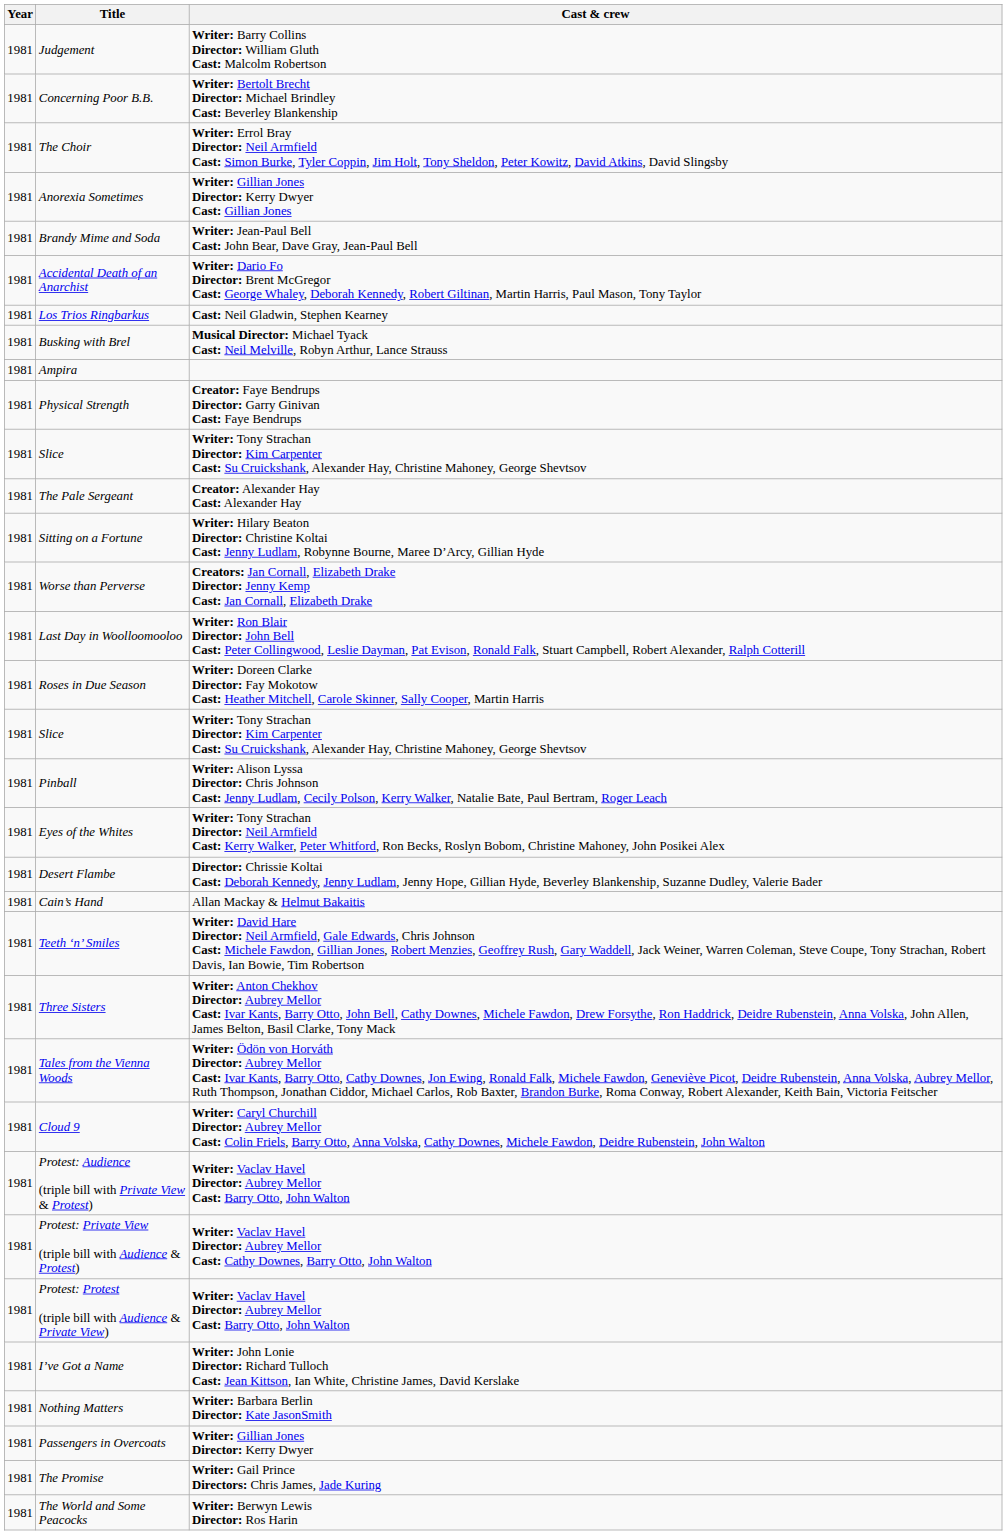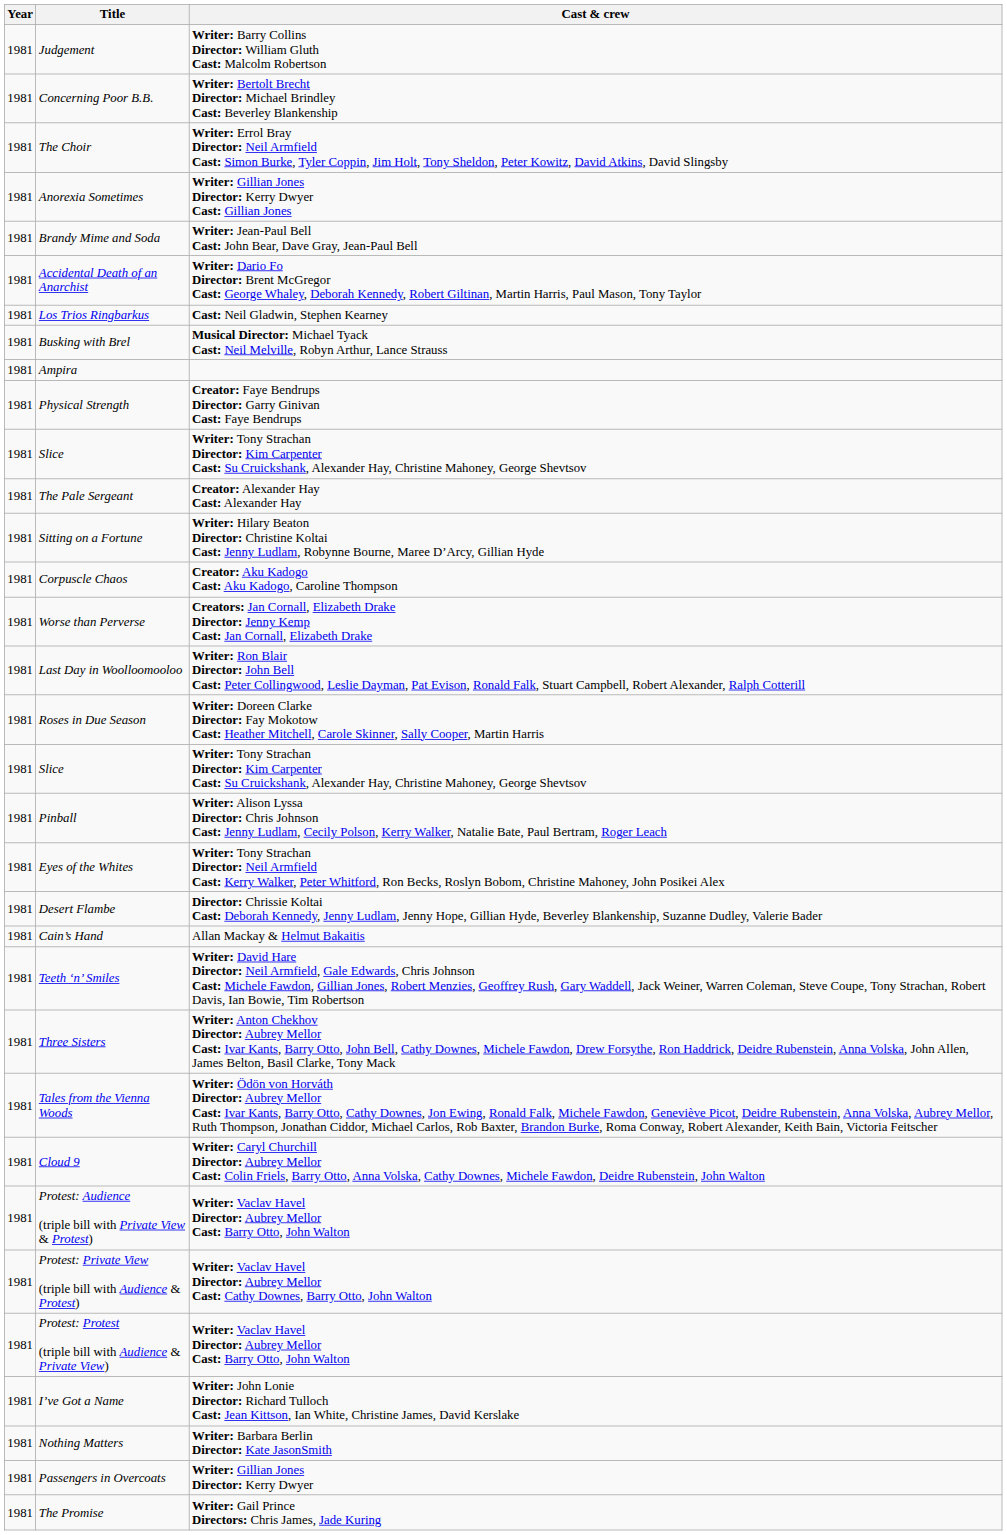+ row: 1981 | Corpuscle Chaos | Creator: Aku Kadogo Cast: Aku Kadogo, Caroline Thompson
- row: 1981 | The World and Some Peacocks | Writer: Berwyn Lewis Director: Ros Harin
